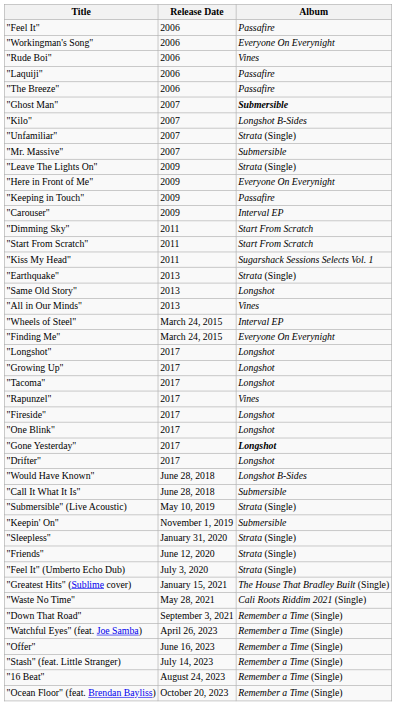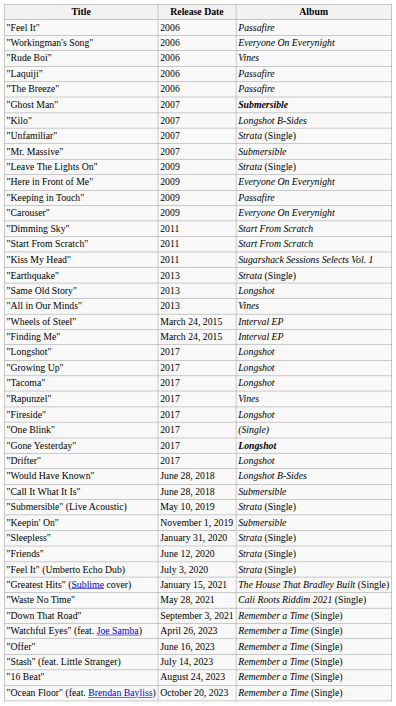"Carouser" | Album: Interval EP -> Everyone On Everynight
"Finding Me" | Album: Everyone On Everynight -> Interval EP
"One Blink" | Album: Longshot -> (Single)
